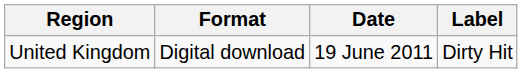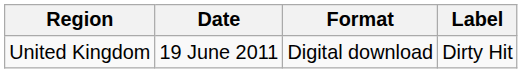columns swapped: Date <-> Format
